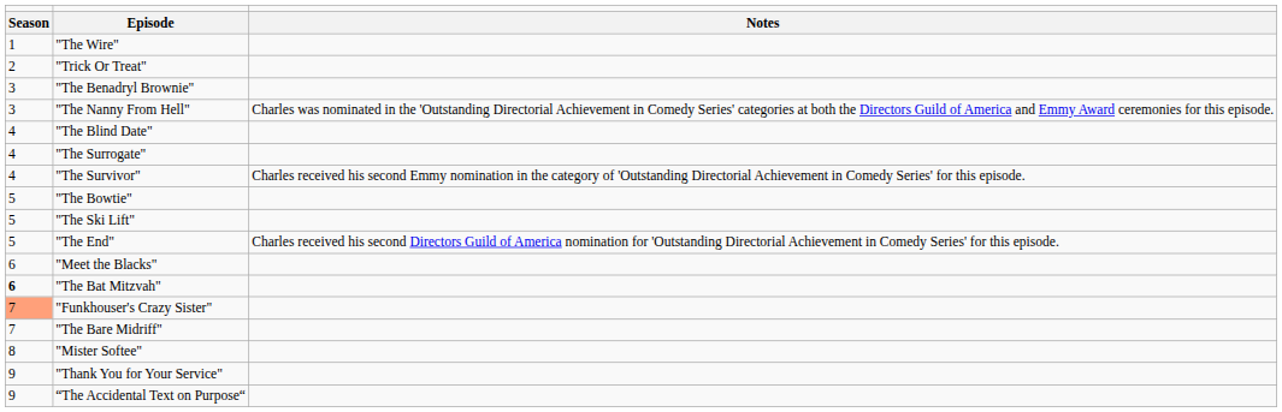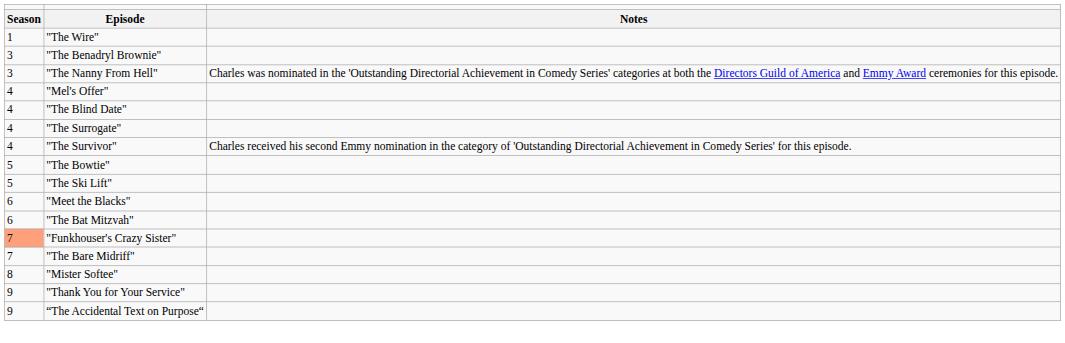- row: 2 | "Trick Or Treat"
+ row: 4 | "Mel's Offer"
- row: 5 | "The End" | Charles received his second Directors Guild of America nomination for 'Outstanding Directorial Achievement in Comedy Series' for this episode.
"The Bat Mitzvah" | column 1: bold -> normal
